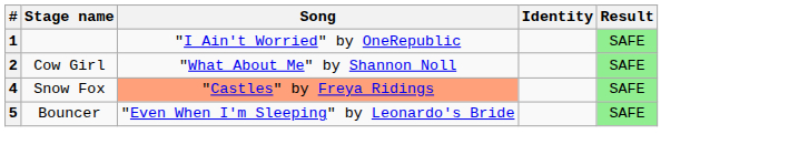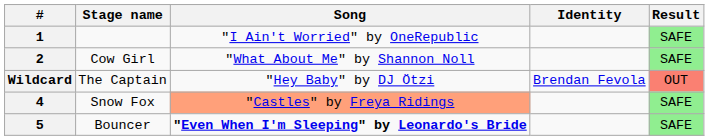+ row: Wildcard | The Captain | "Hey Baby" by DJ Ötzi | Brendan Fevola | OUT
5 | Song: normal -> bold
